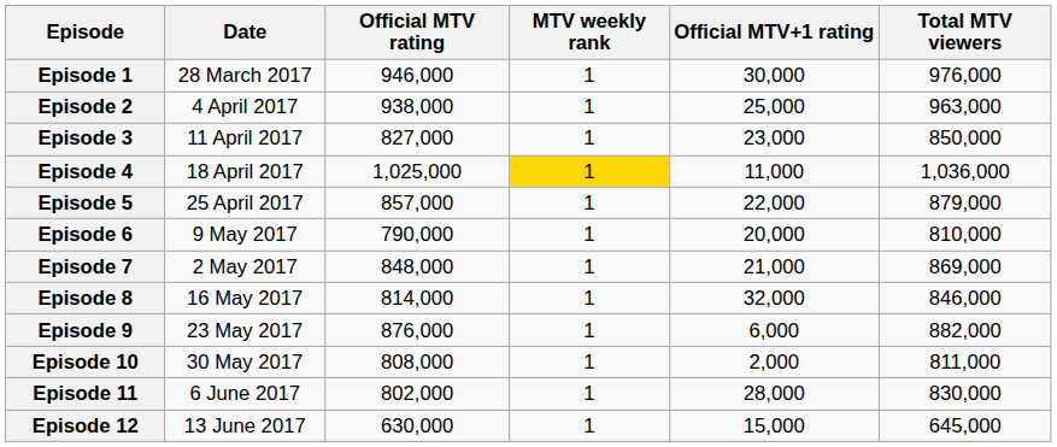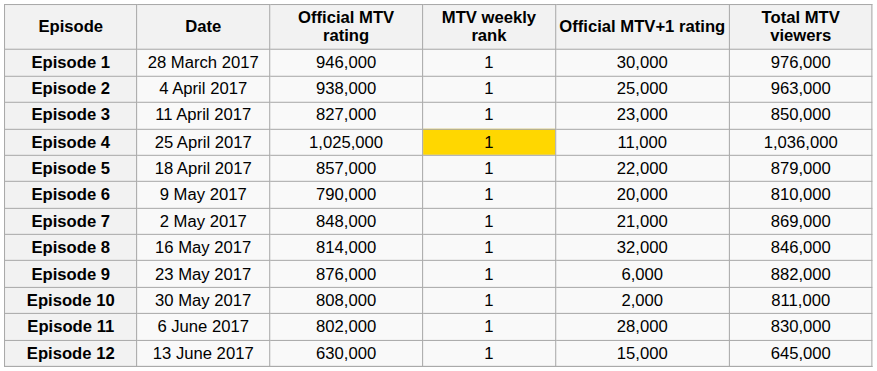Episode 4 | Date: 18 April 2017 -> 25 April 2017
Episode 5 | Date: 25 April 2017 -> 18 April 2017
